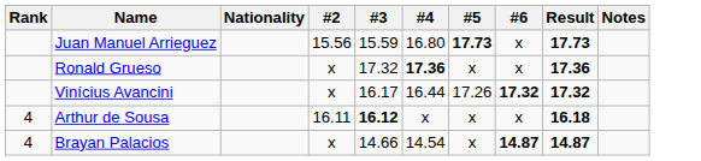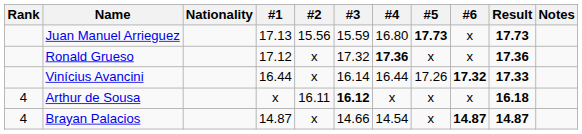+ column: #1 | 17.13 | 17.12 | 16.44 | x | 14.87
Vinícius Avancini | #3: 16.17 -> 16.14
Vinícius Avancini | Result: 17.32 -> 17.33
